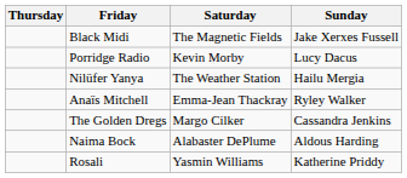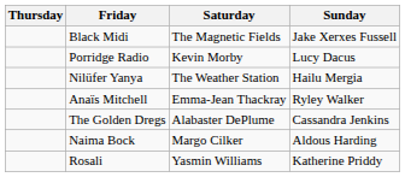The Golden Dregs | Saturday: Margo Cilker -> Alabaster DePlume
Naima Bock | Saturday: Alabaster DePlume -> Margo Cilker
